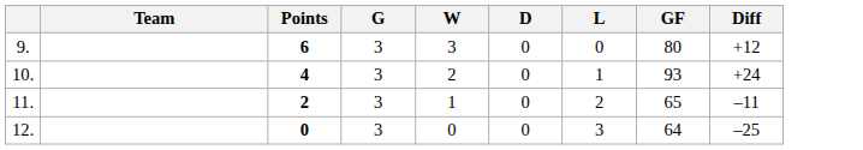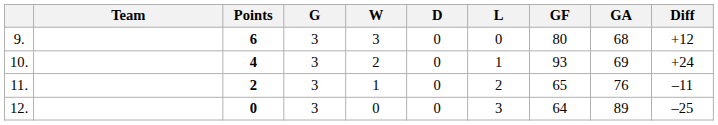+ column: GA | 68 | 69 | 76 | 89
